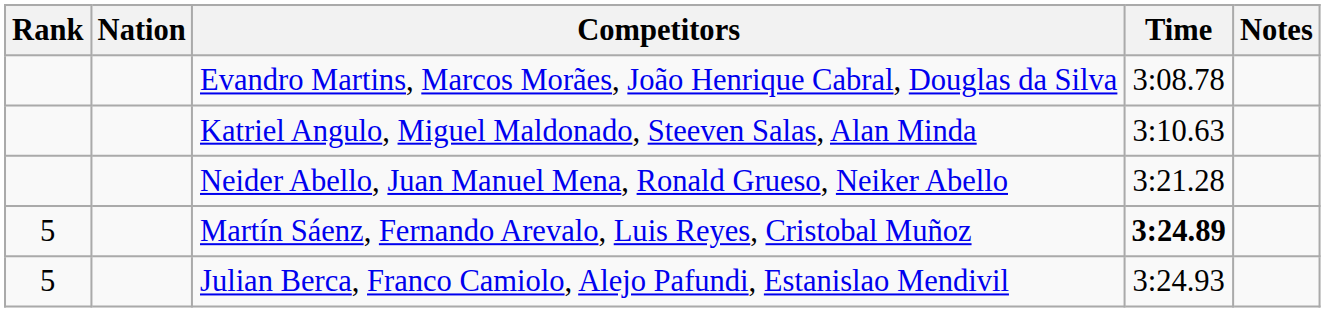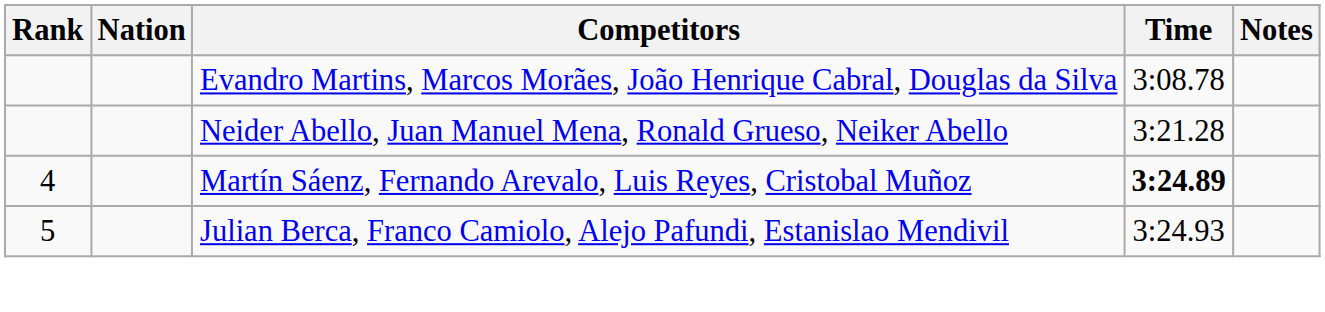- row: Katriel Angulo, Miguel Maldonado, Steeven Salas, Alan Minda | 3:10.63
Martín Sáenz, Fernando Arevalo, Luis Reyes, Cristobal Muñoz | Rank: 5 -> 4
